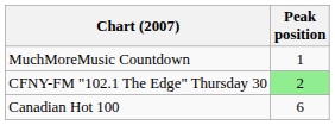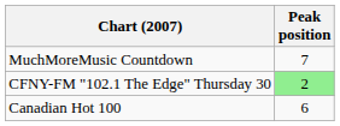MuchMoreMusic Countdown | Peak position: 1 -> 7
